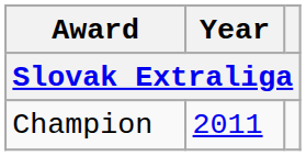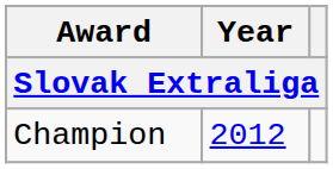Champion | Year: 2011 -> 2012
